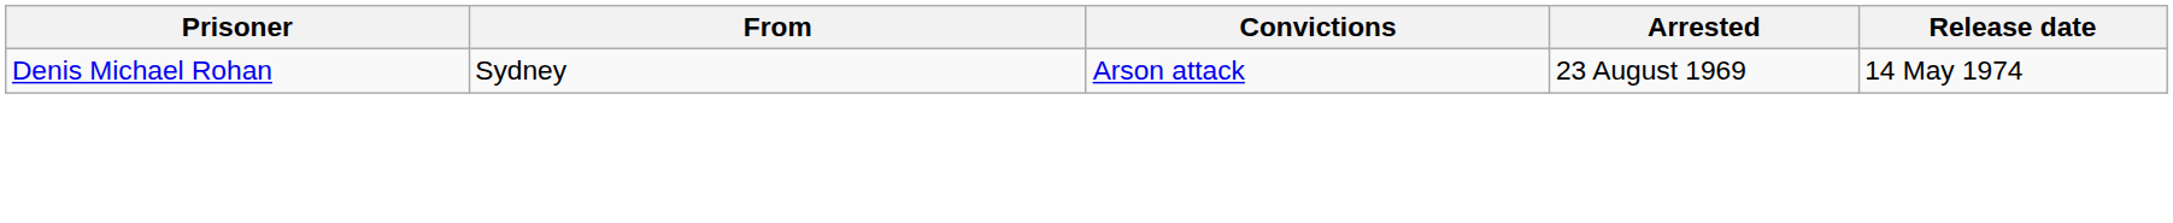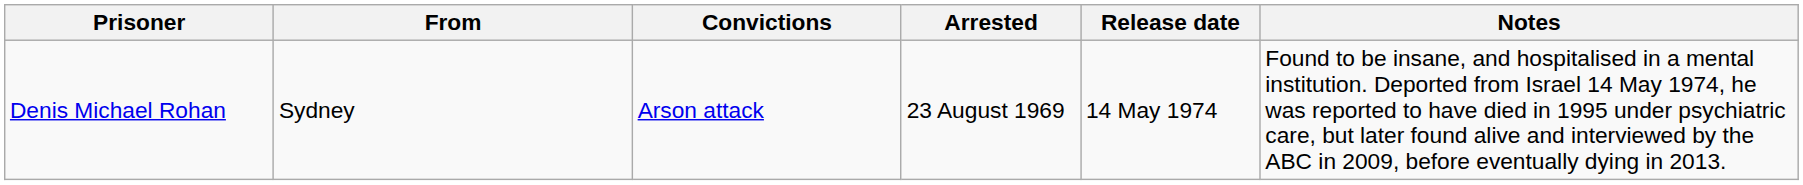+ column: Notes | Found to be insane, and hospitalised in a mental institution. Deported from Israel 14 May 1974, he was reported to have died in 1995 under psychiatric care, but later found alive and interviewed by the ABC in 2009, before eventually dying in 2013.
